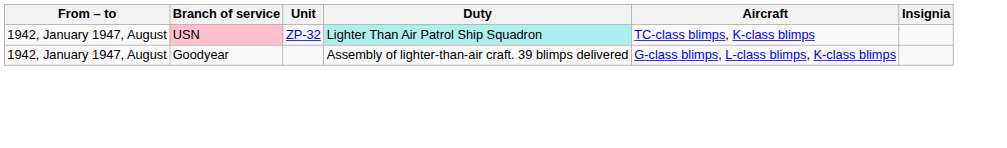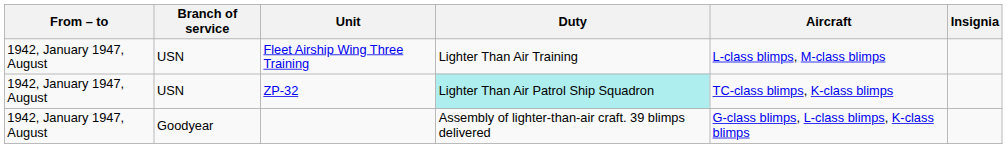+ row: 1942, January 1947, August | USN | Fleet Airship Wing Three Training | Lighter Than Air Training | L-class blimps, M-class blimps
ZP-32 | Branch of service: pink background -> no background
